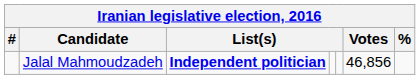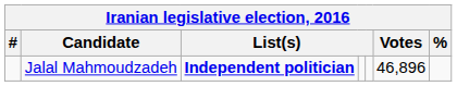Jalal Mahmoudzadeh | Votes: 46,856 -> 46,896
